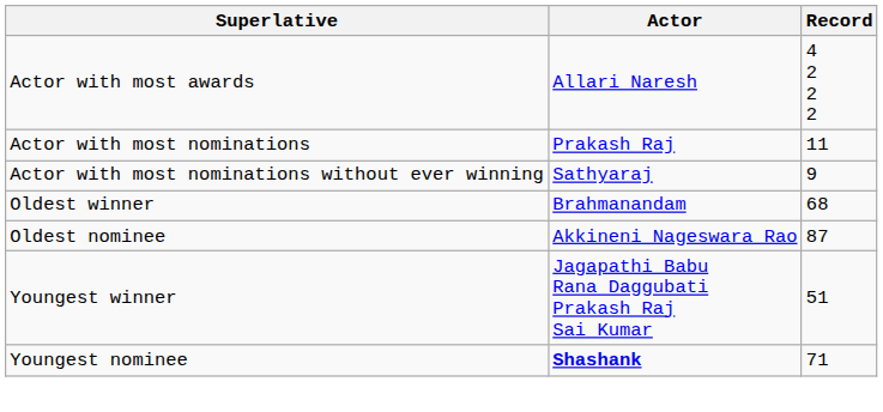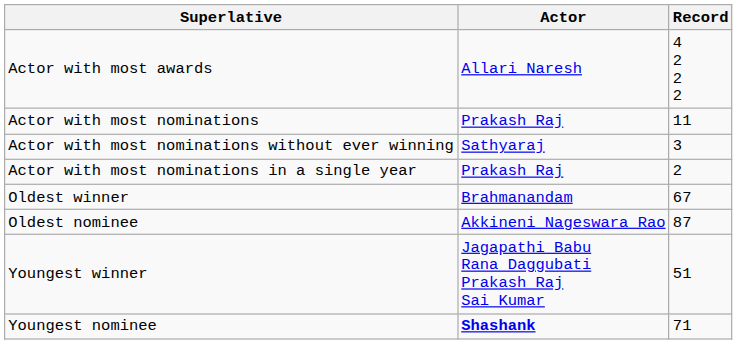Actor with most nominations without ever winning | Record: 9 -> 3
+ row: Actor with most nominations in a single year | Prakash Raj | 2
Oldest winner | Record: 68 -> 67
